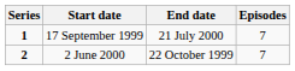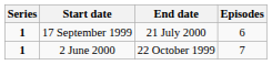17 September 1999 | Episodes: 7 -> 6
2 June 2000 | Series: 2 -> 1
